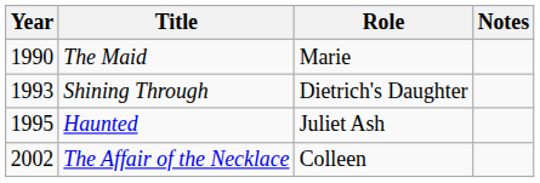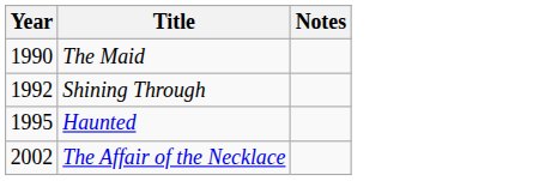- column: Role | Marie | Dietrich's Daughter | Juliet Ash | Colleen
Shining Through | Year: 1993 -> 1992
